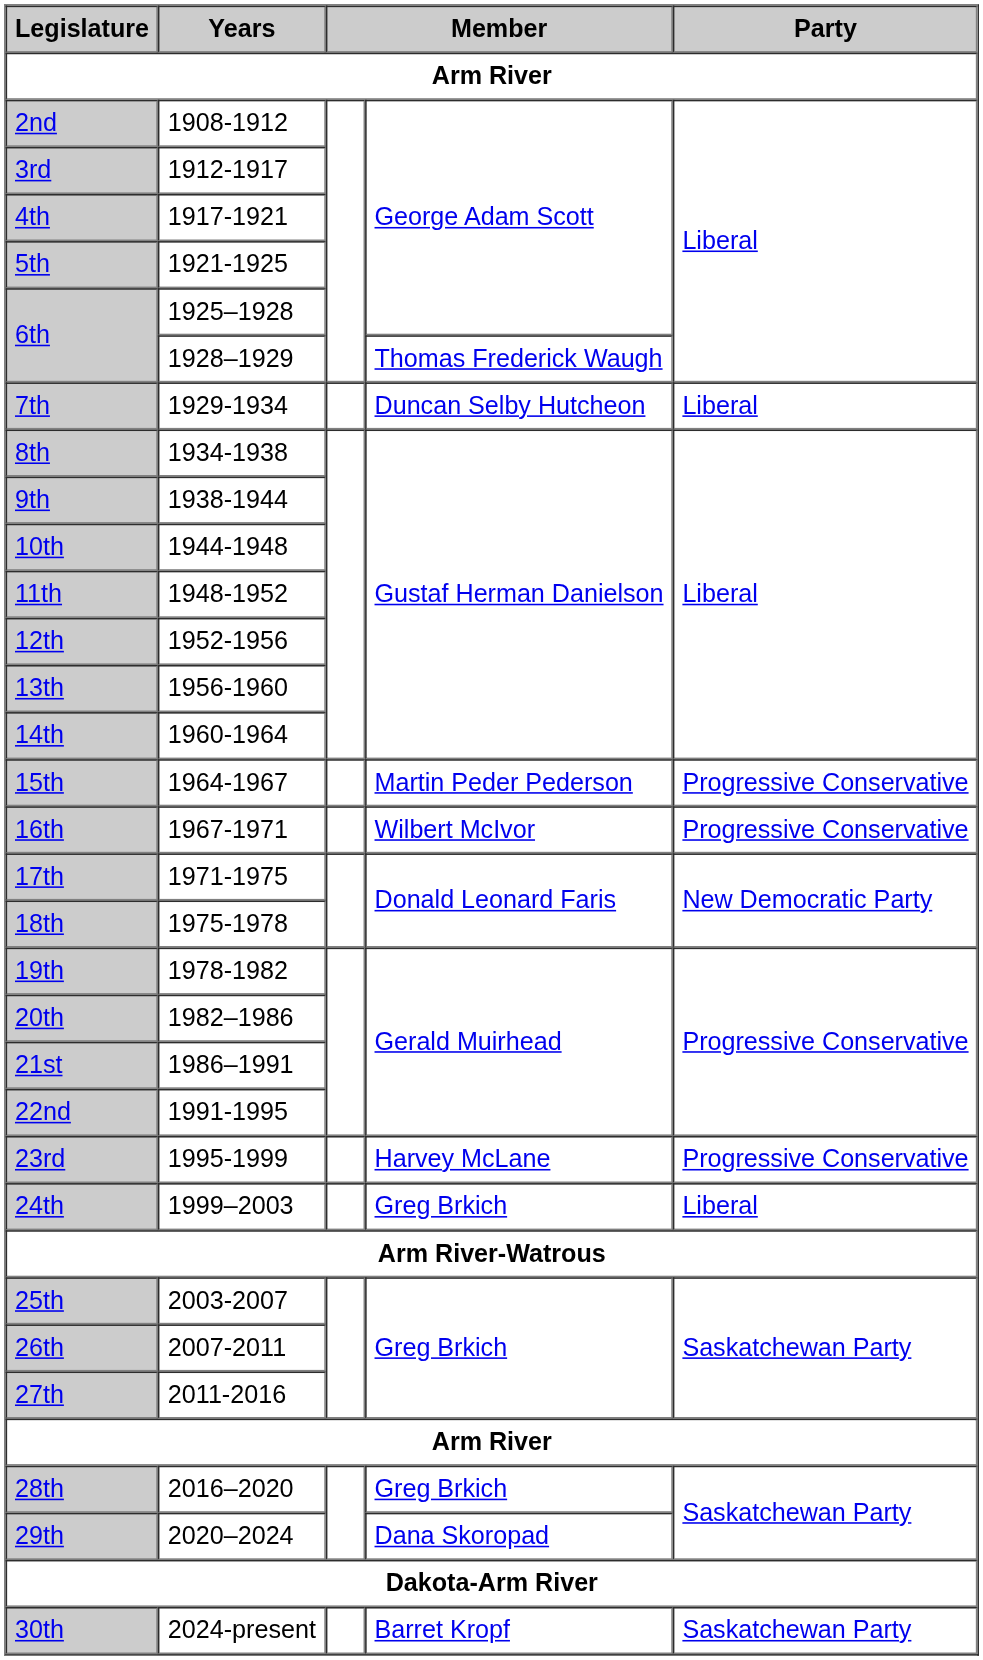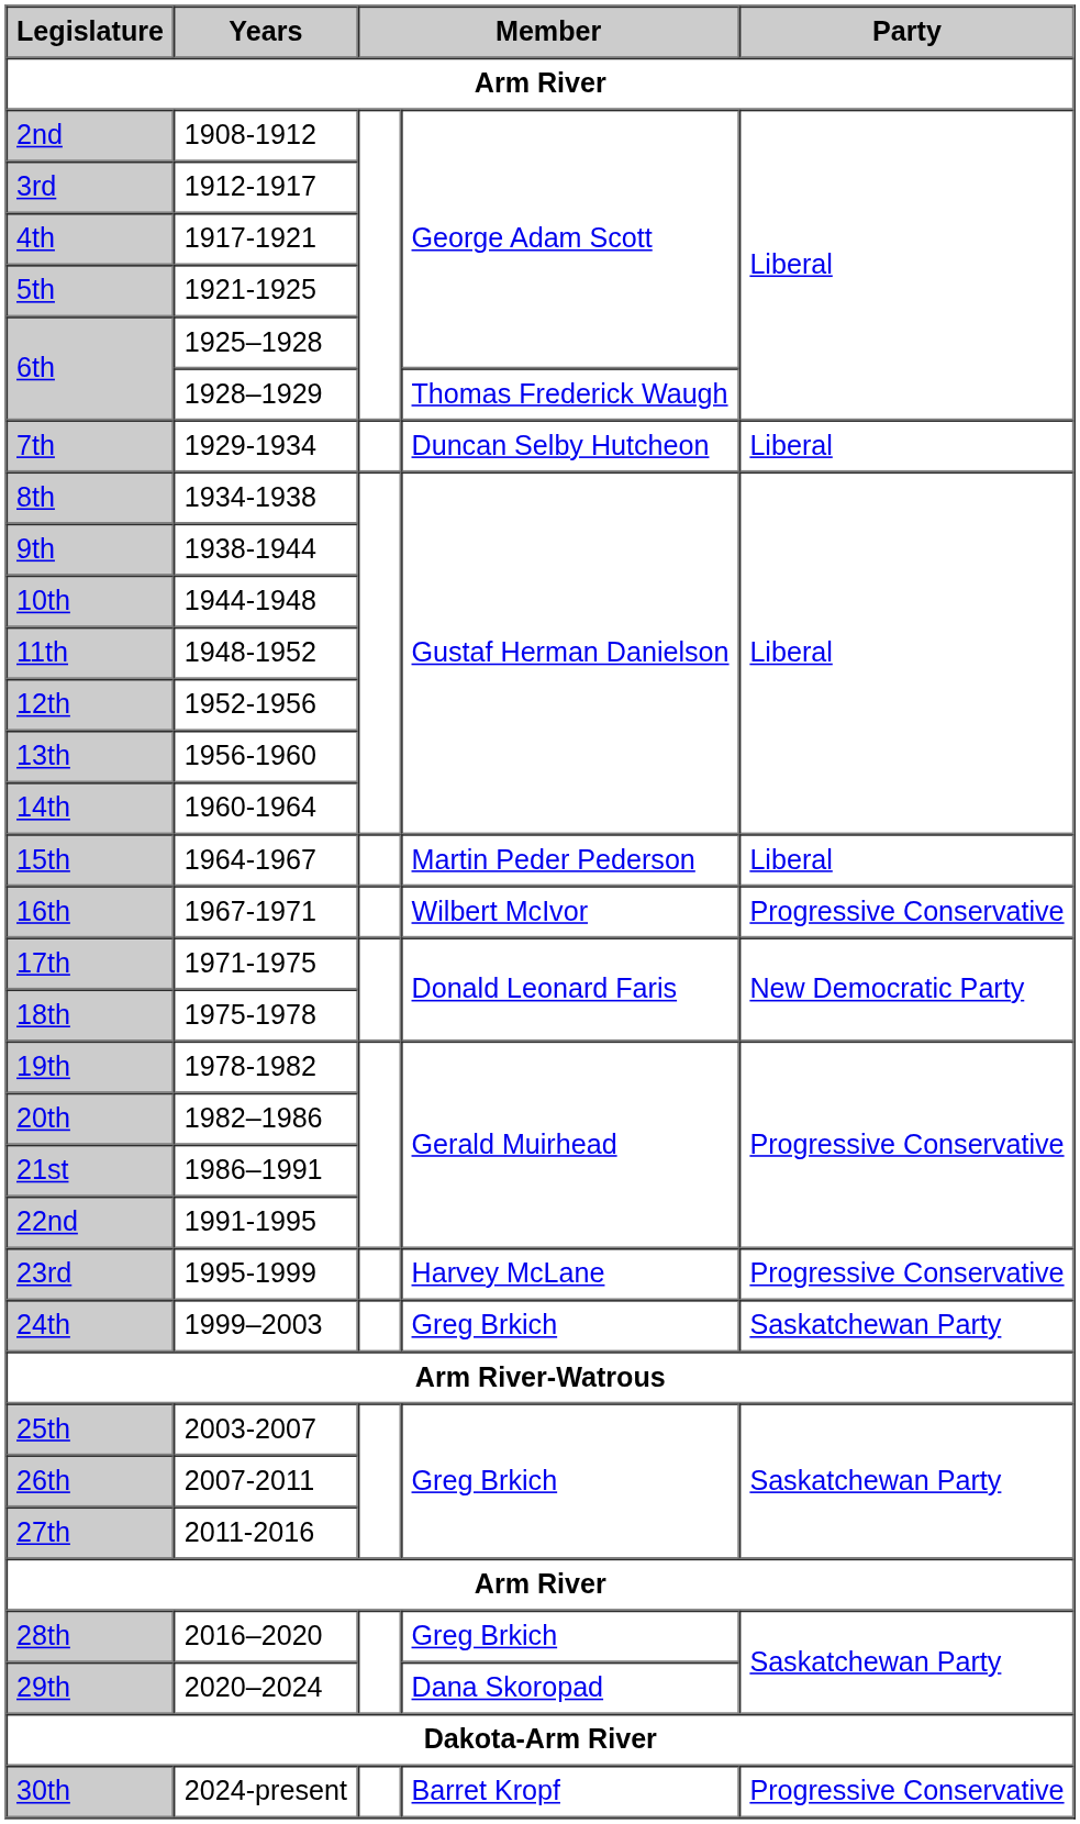15th | Party: Progressive Conservative -> Liberal
24th | Party: Liberal -> Saskatchewan Party
30th | Party: Saskatchewan Party -> Progressive Conservative
